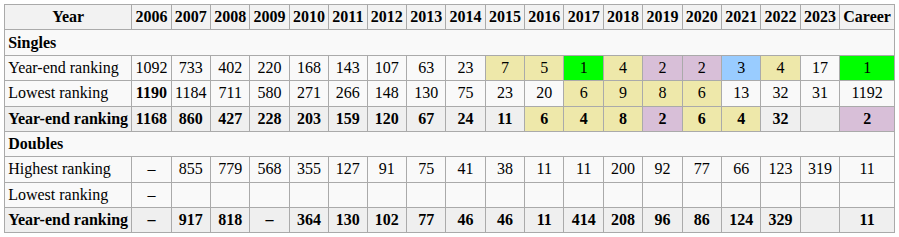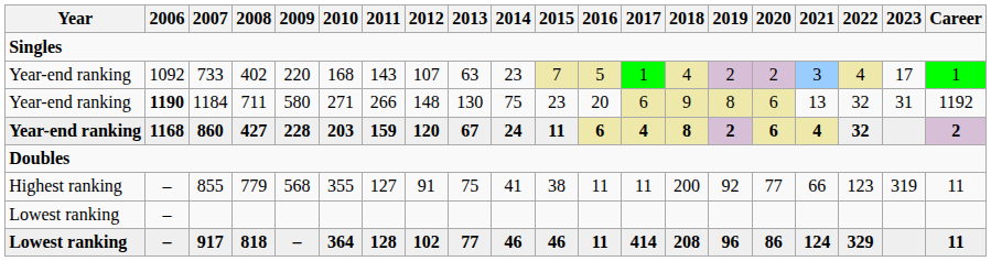1184 | Year: Lowest ranking -> Year-end ranking
917 | Year: Year-end ranking -> Lowest ranking
917 | 2011: 130 -> 128
